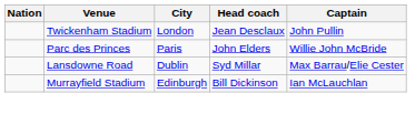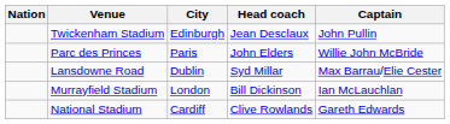Twickenham Stadium | City: London -> Edinburgh
Murrayfield Stadium | City: Edinburgh -> London
+ row: National Stadium | Cardiff | Clive Rowlands | Gareth Edwards
